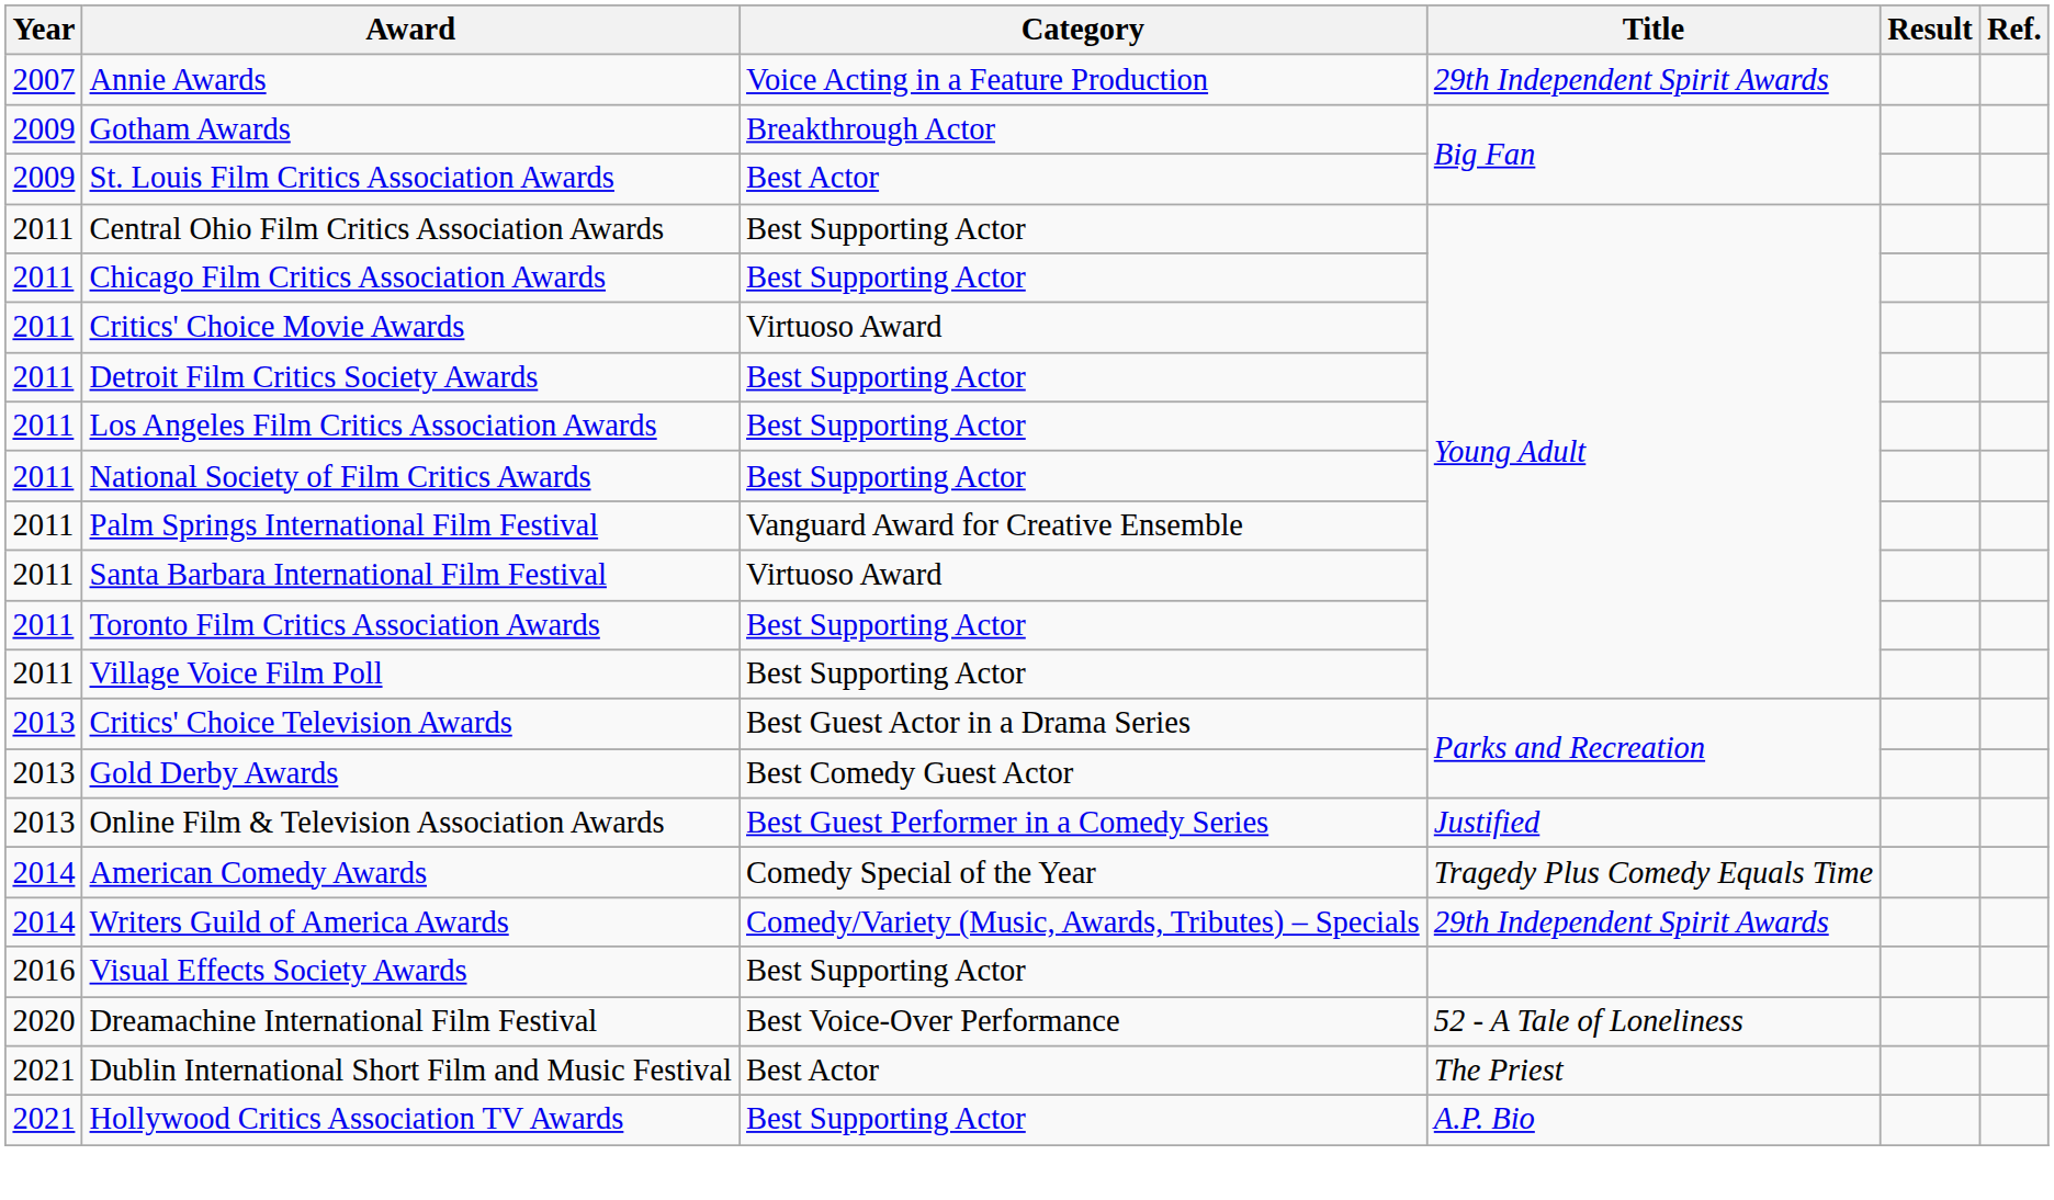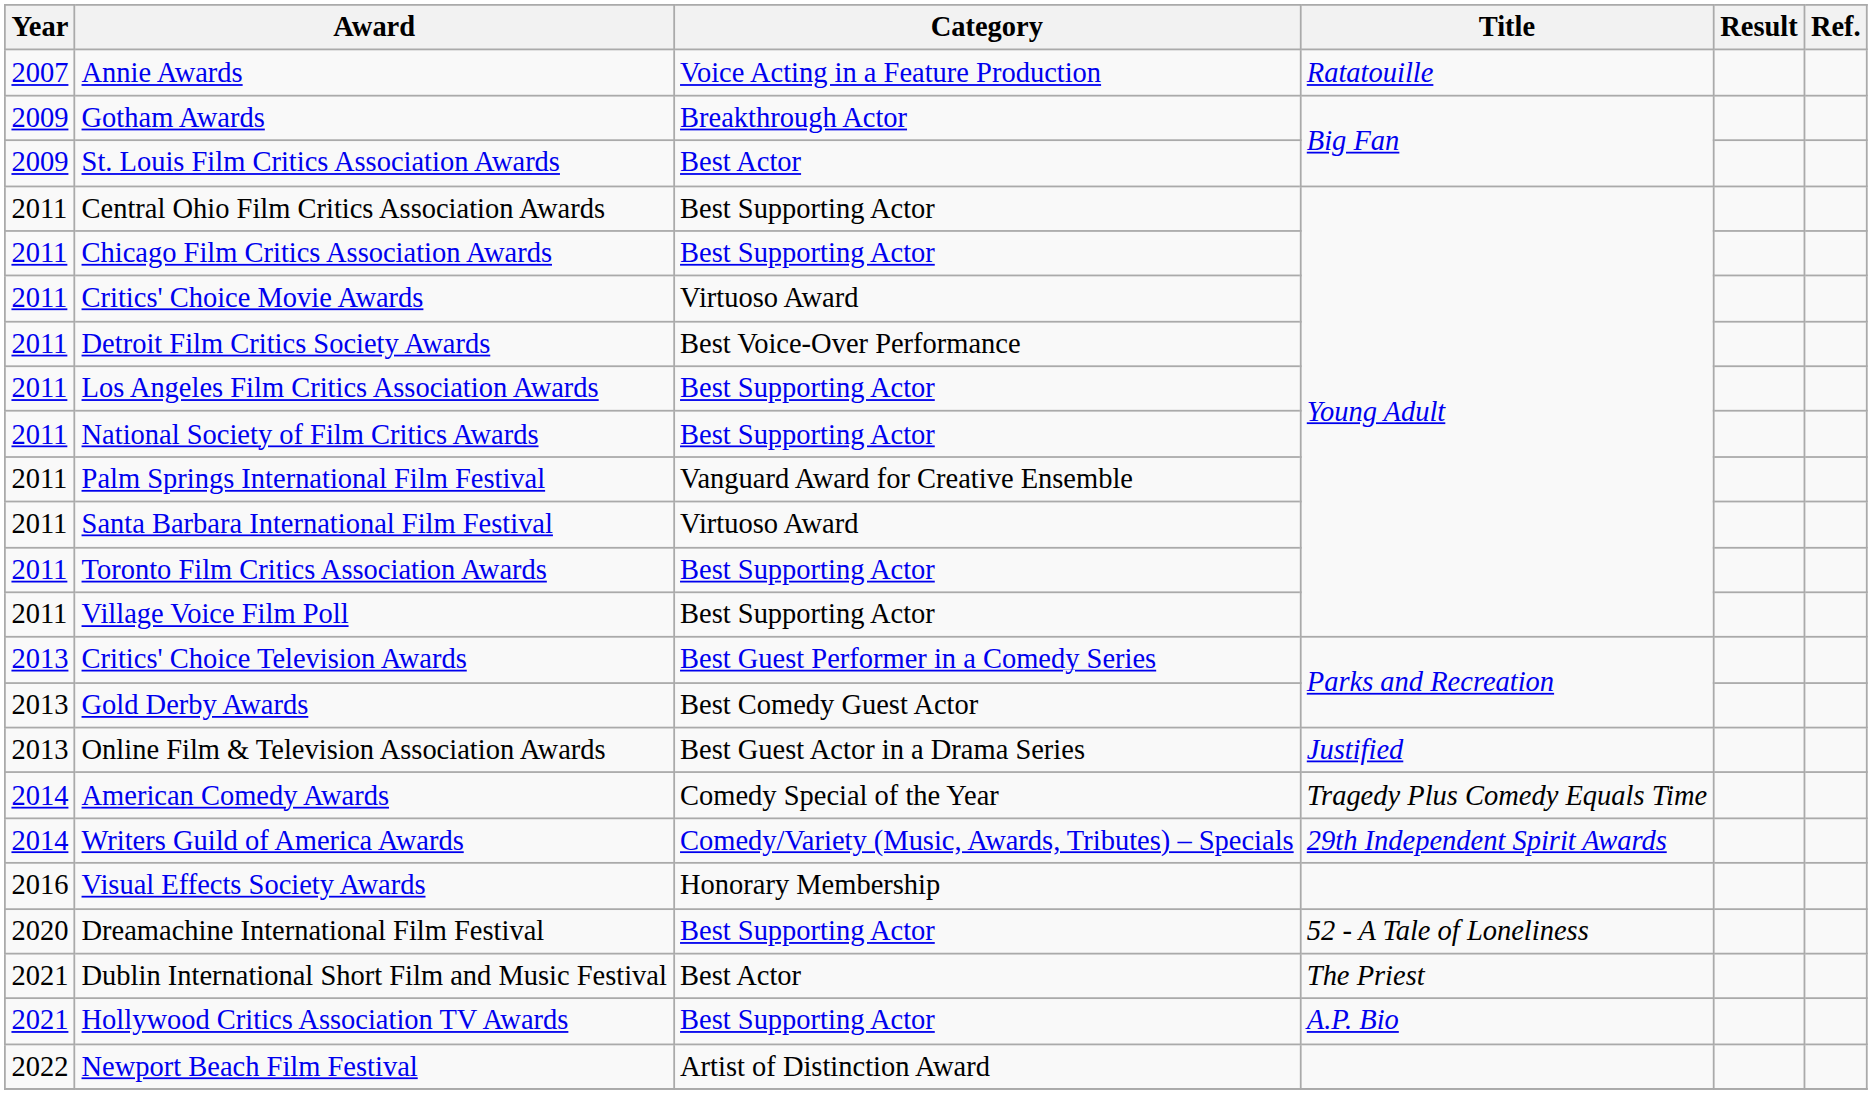Annie Awards | Title: 29th Independent Spirit Awards -> Ratatouille
Detroit Film Critics Society Awards | Category: Best Supporting Actor -> Best Voice-Over Performance
Critics' Choice Television Awards | Category: Best Guest Actor in a Drama Series -> Best Guest Performer in a Comedy Series
Online Film & Television Association Awards | Category: Best Guest Performer in a Comedy Series -> Best Guest Actor in a Drama Series
Visual Effects Society Awards | Category: Best Supporting Actor -> Honorary Membership
Dreamachine International Film Festival | Category: Best Voice-Over Performance -> Best Supporting Actor
+ row: 2022 | Newport Beach Film Festival | Artist of Distinction Award
